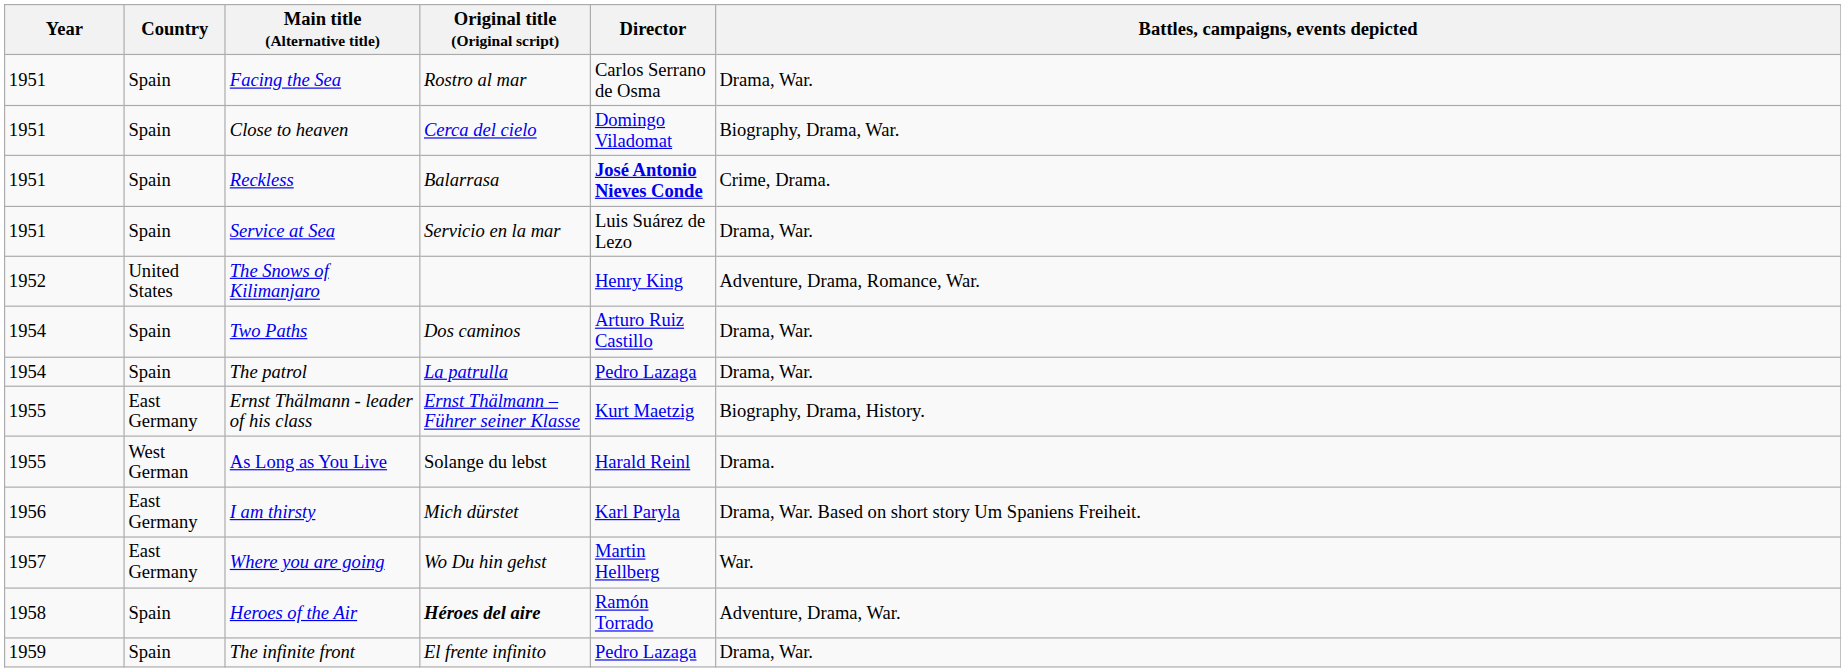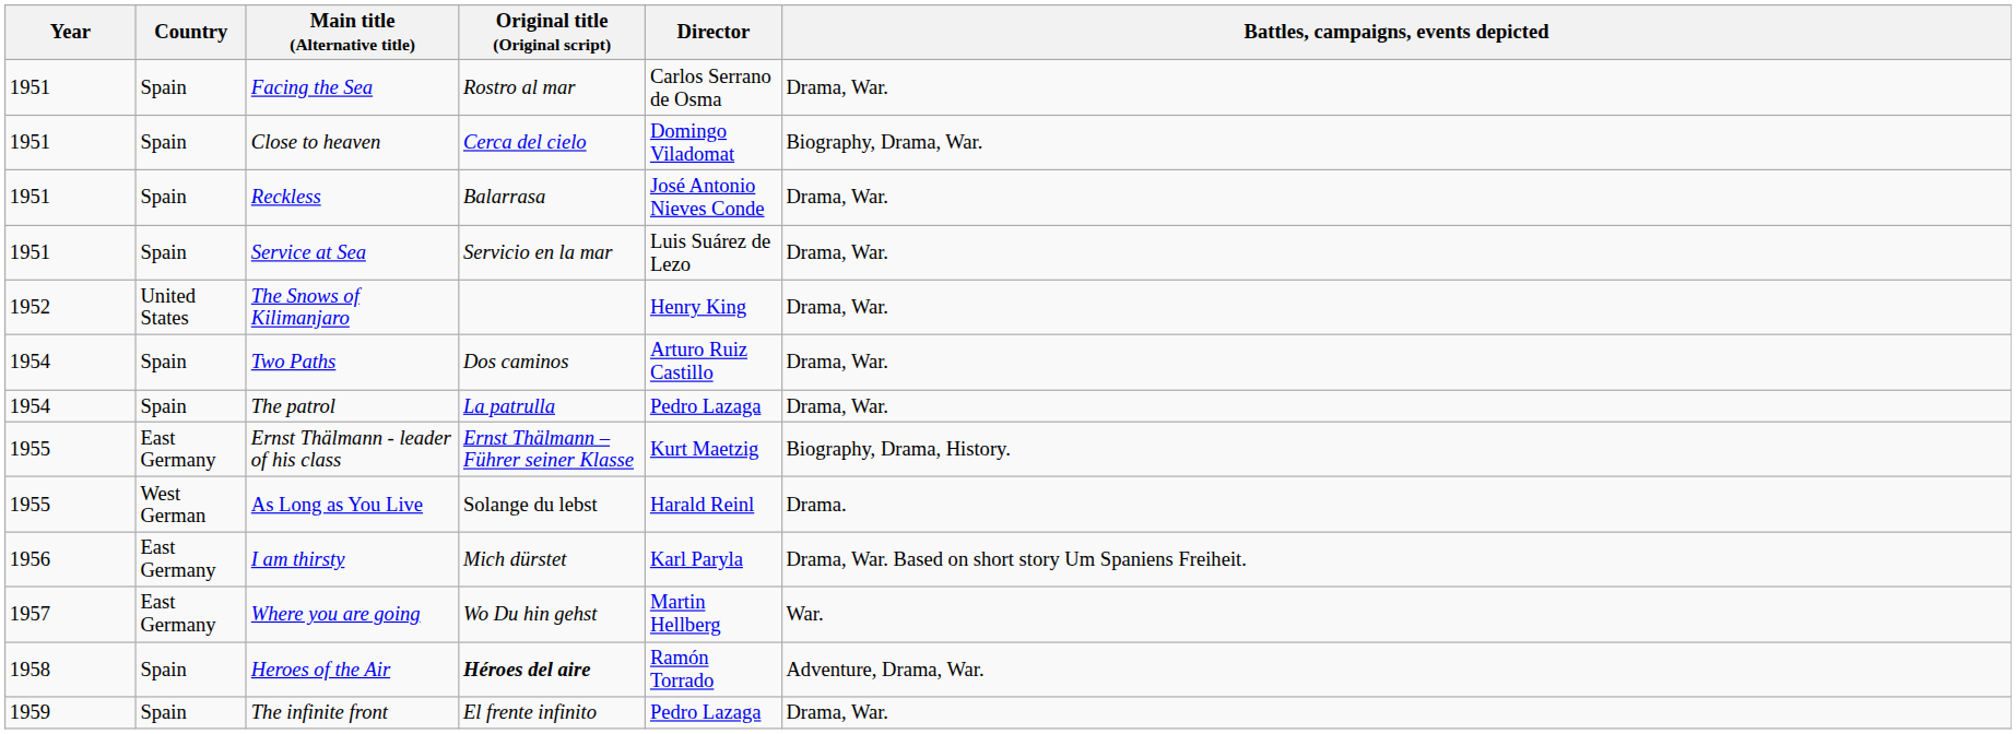Reckless | Director: bold -> normal
Reckless | Battles, campaigns, events depicted: Crime, Drama. -> Drama, War.
The Snows of Kilimanjaro | Battles, campaigns, events depicted: Adventure, Drama, Romance, War. -> Drama, War.
